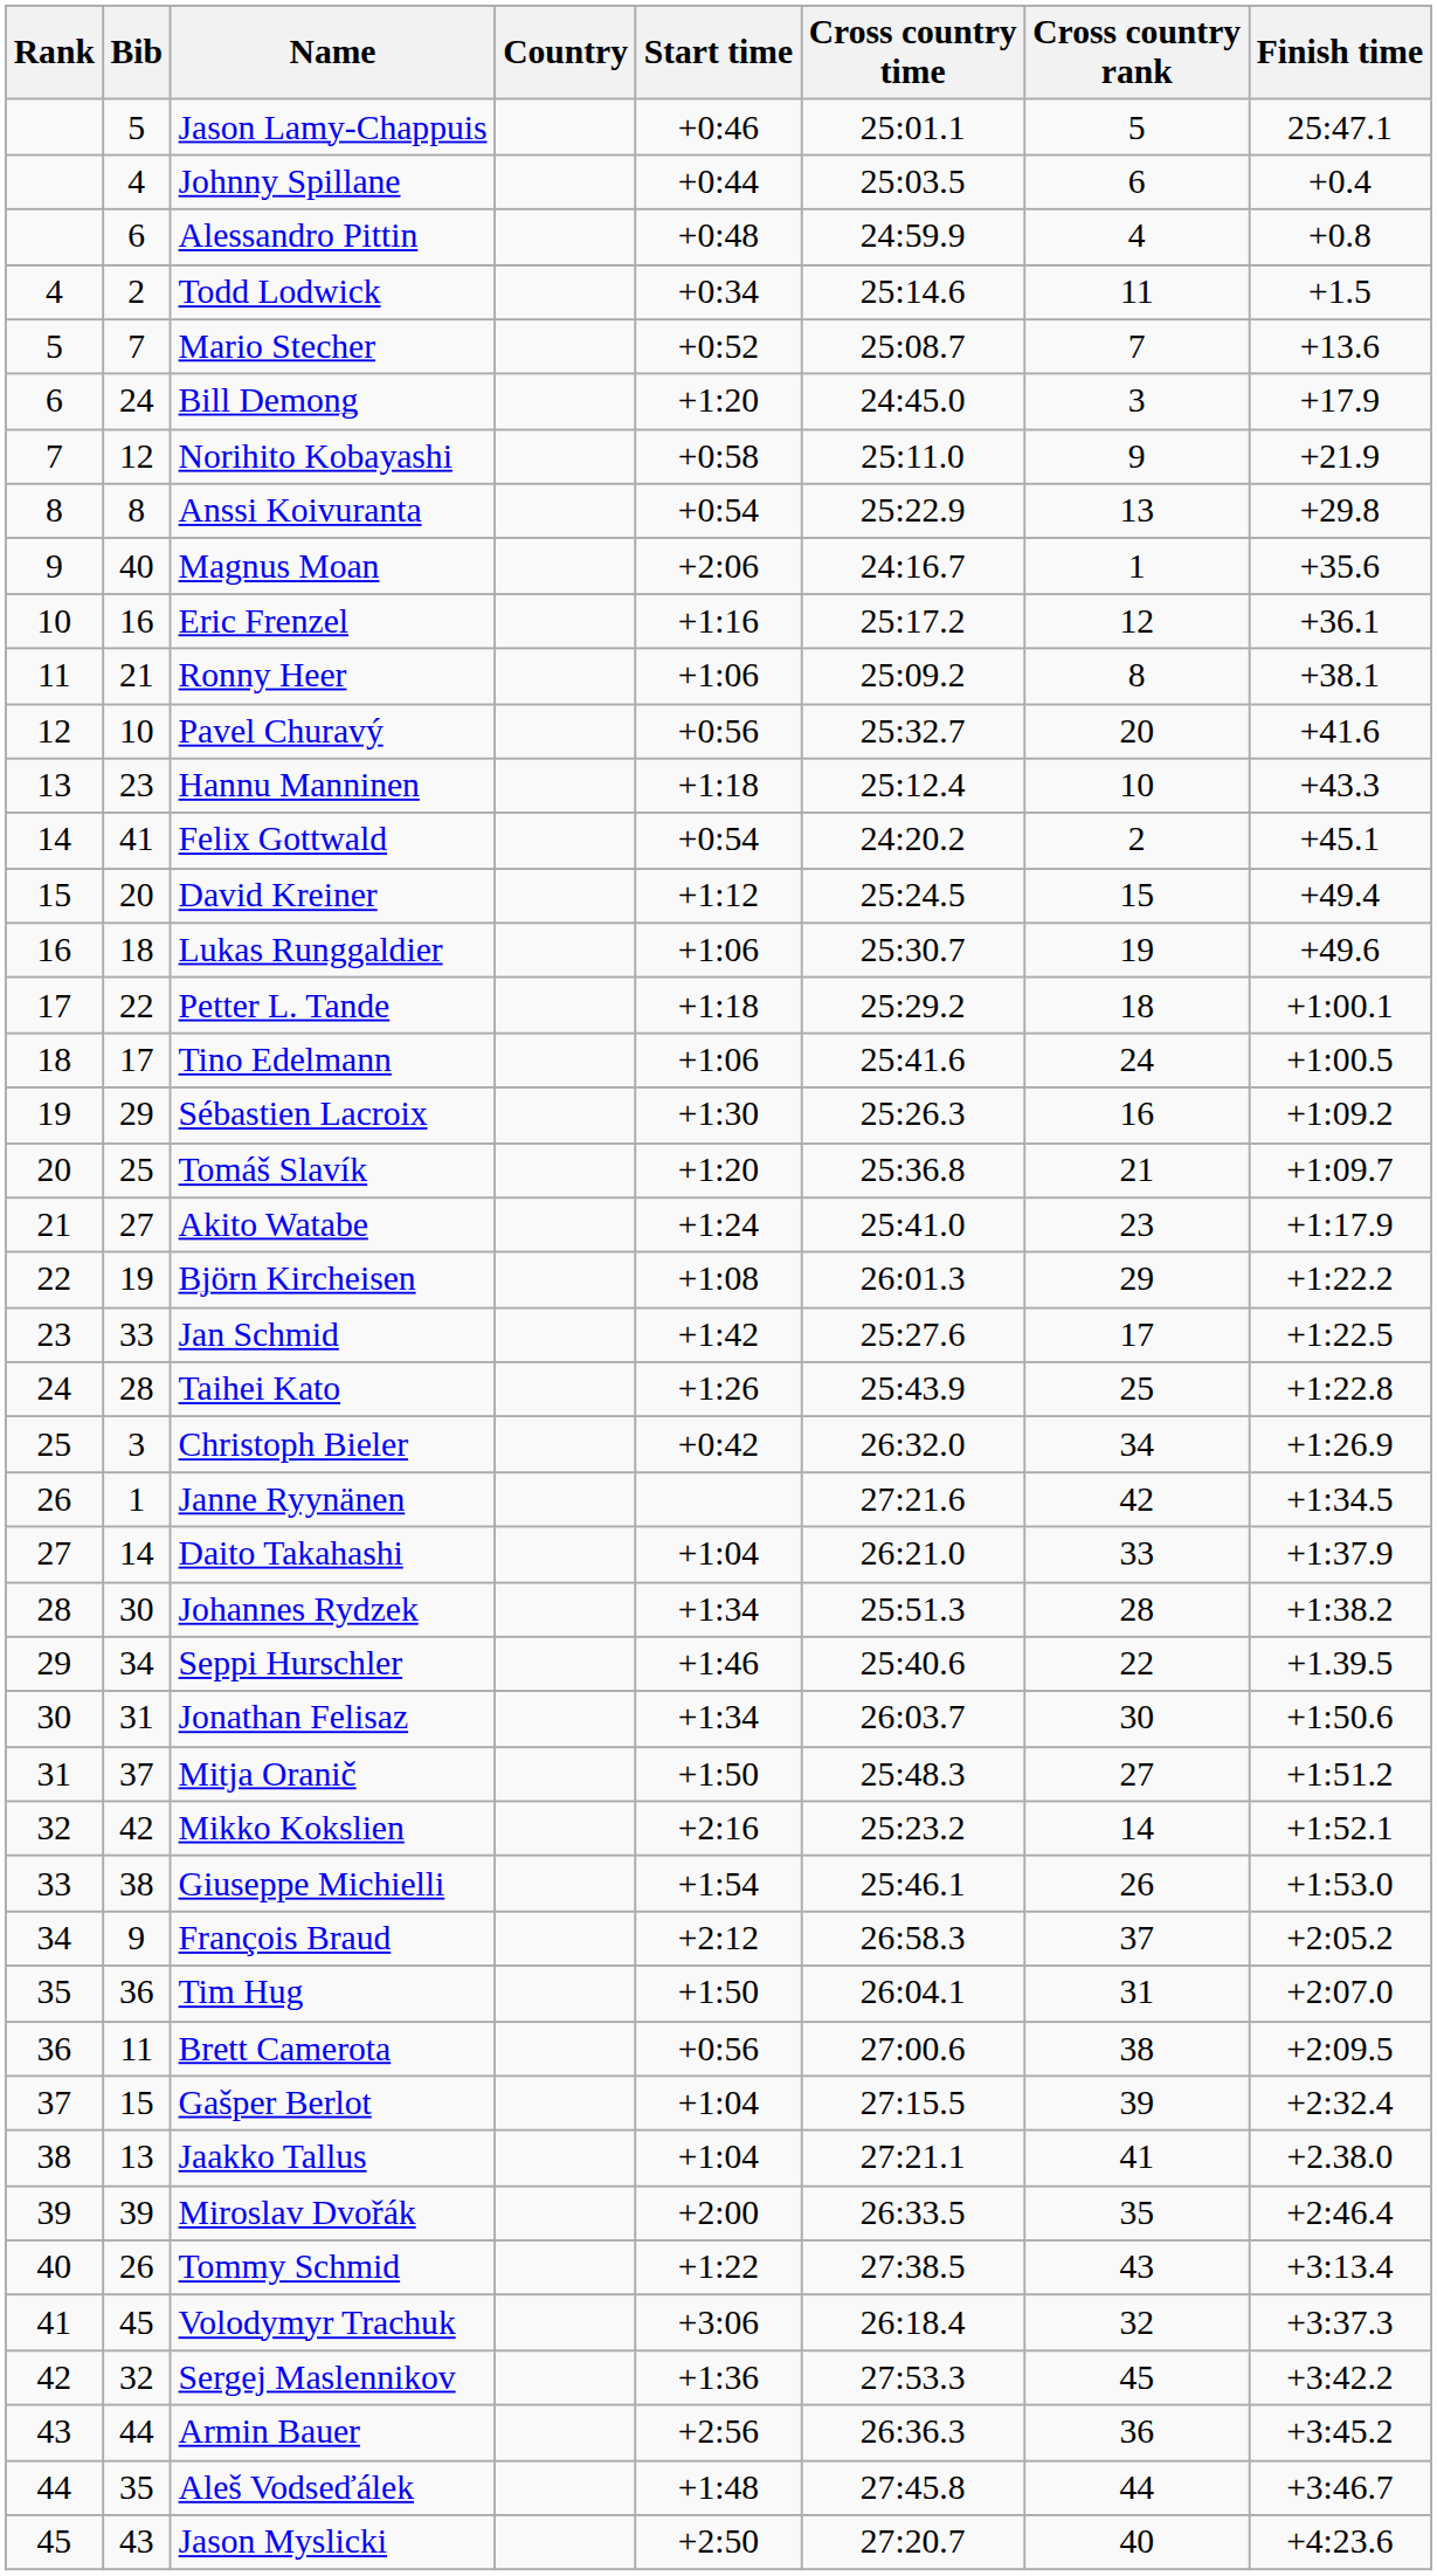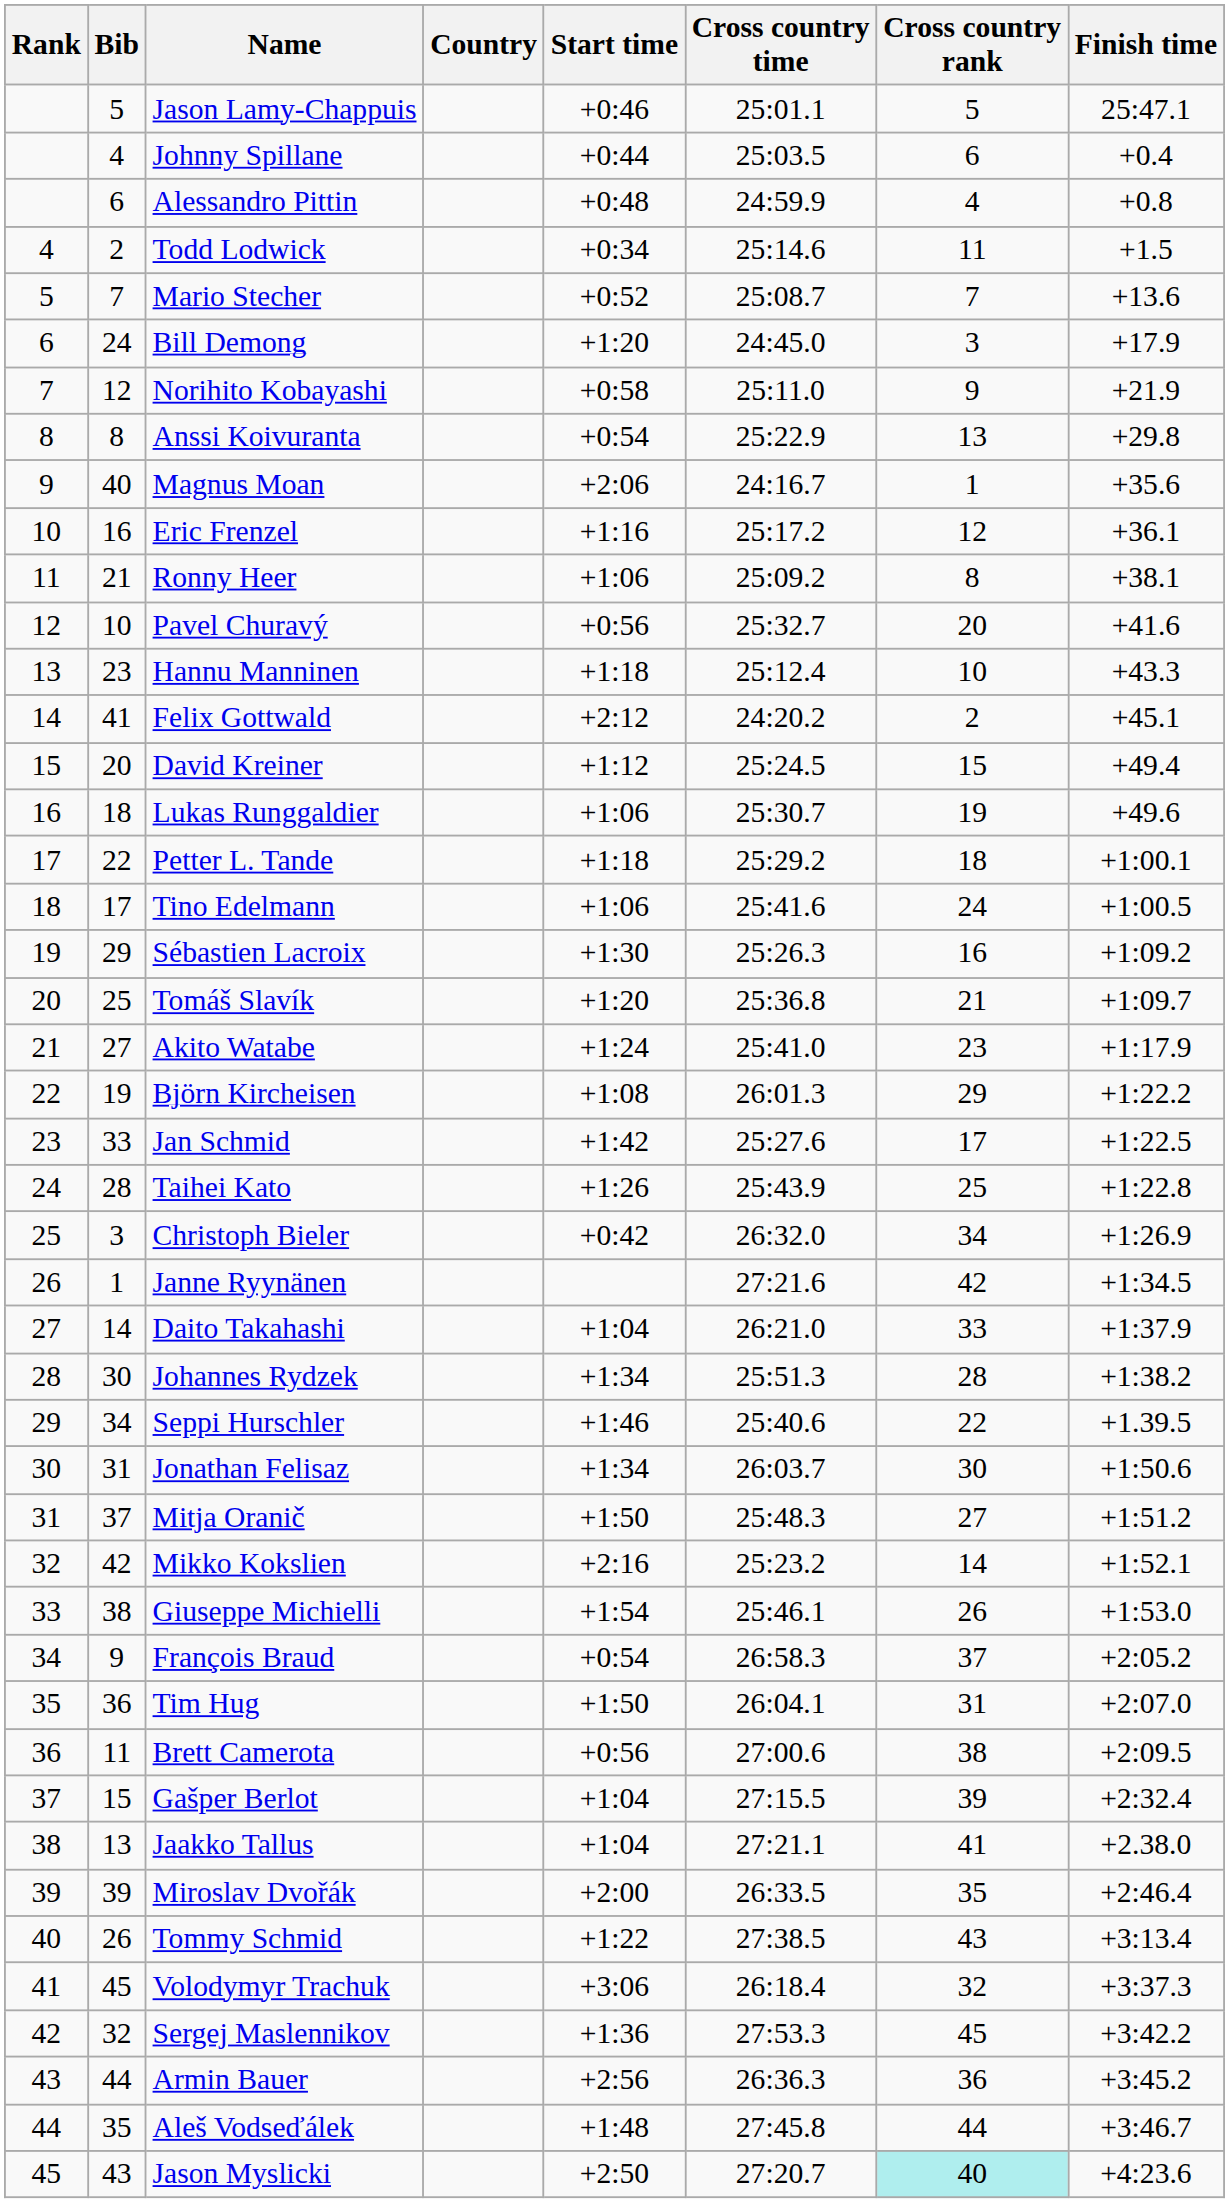Felix Gottwald | Start time: +0:54 -> +2:12
François Braud | Start time: +2:12 -> +0:54
Jason Myslicki | Cross country rank: no background -> paleturquoise background
